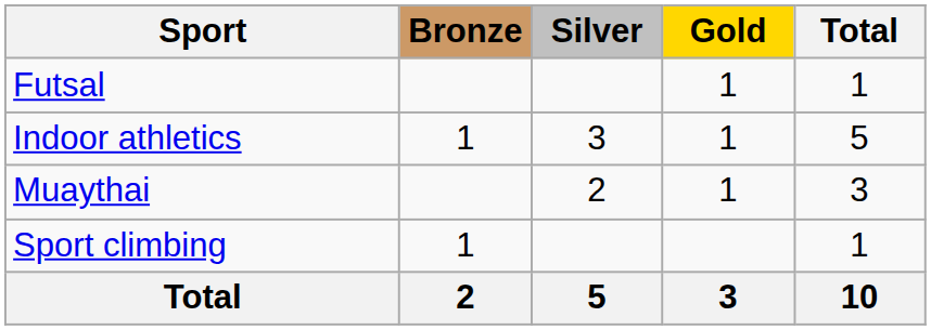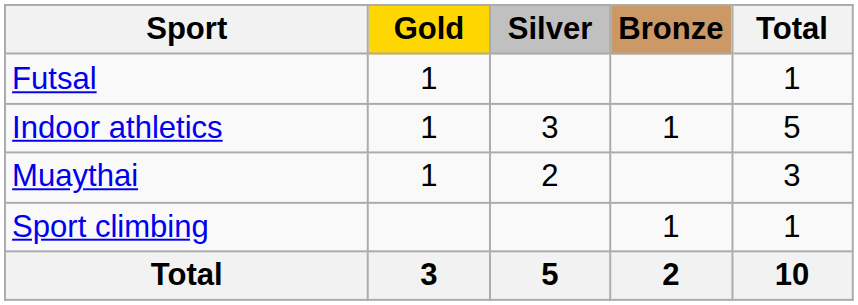columns swapped: Gold <-> Bronze
